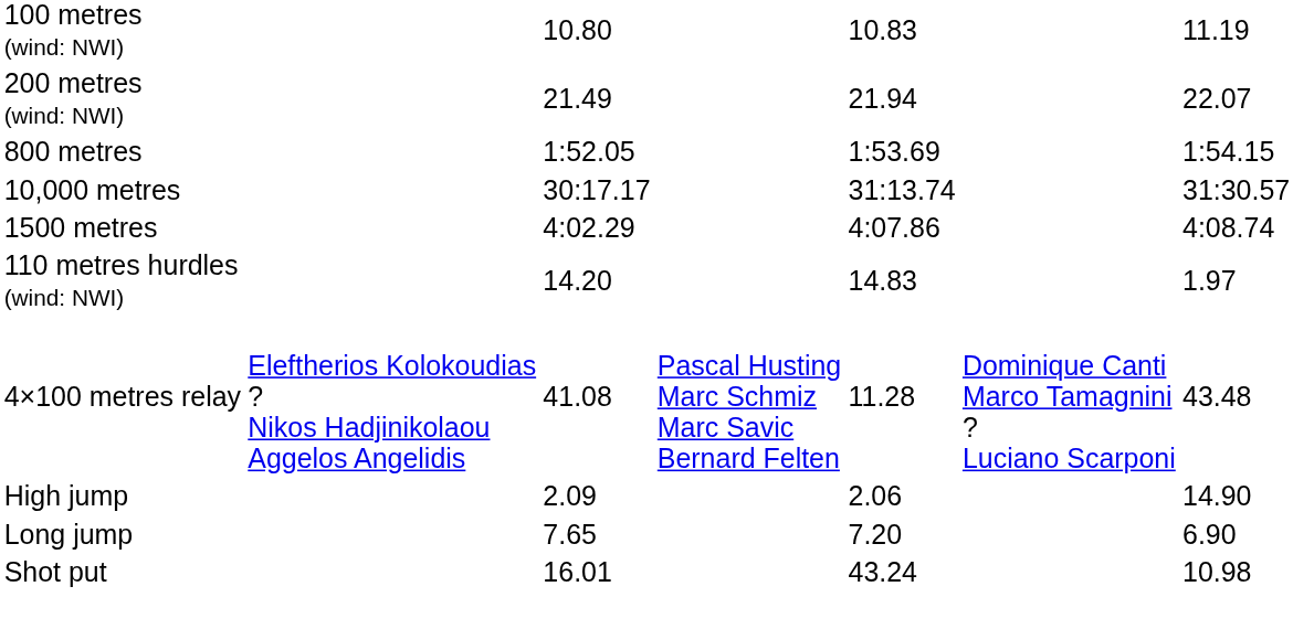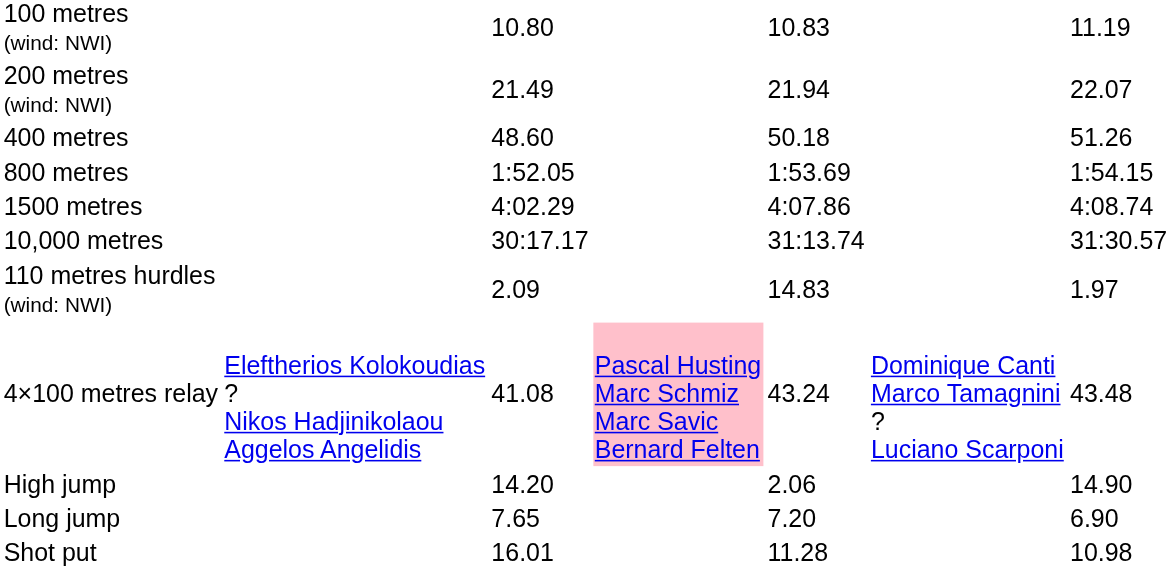+ row: 400 metres | 48.60 | 50.18 | 51.26
rows swapped: 1500 metres <-> 10,000 metres
110 metres hurdles (wind: NWI) | column 3: 14.20 -> 2.09
4×100 metres relay | column 4: no background -> pink background
4×100 metres relay | column 5: 11.28 -> 43.24
High jump | column 3: 2.09 -> 14.20
Shot put | column 5: 43.24 -> 11.28
